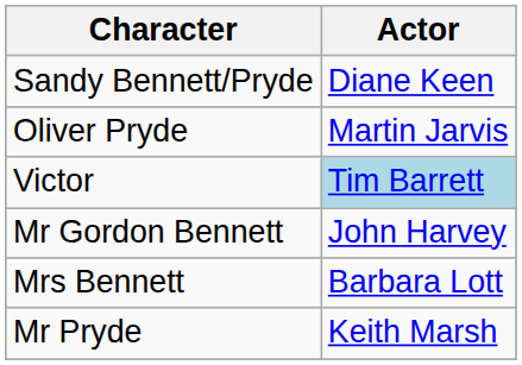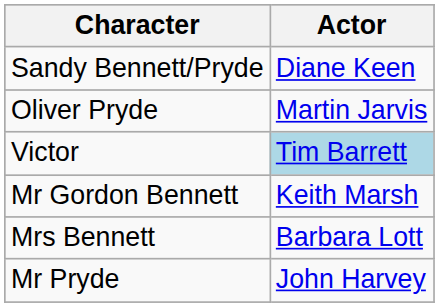Mr Gordon Bennett | Actor: John Harvey -> Keith Marsh
Mr Pryde | Actor: Keith Marsh -> John Harvey
